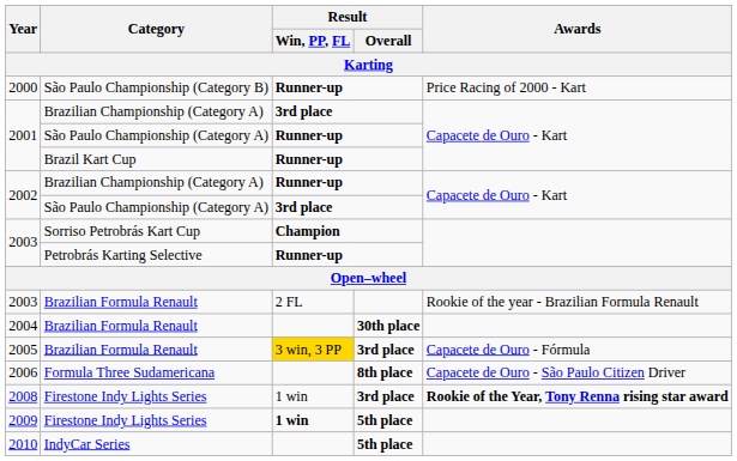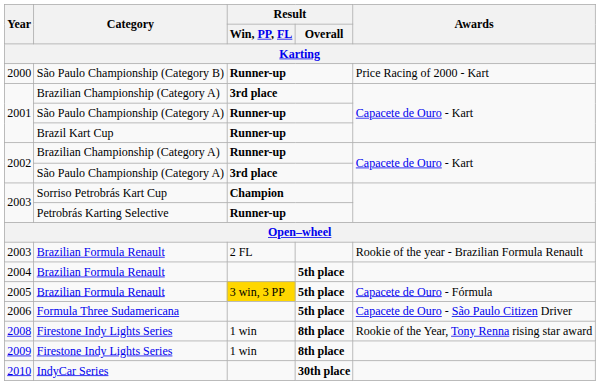2004 | Result / Overall: 30th place -> 5th place
2005 | Result / Overall: 3rd place -> 5th place
2006 | Result / Overall: 8th place -> 5th place
2008 | Result / Overall: 3rd place -> 8th place
2008 | Awards: bold -> normal
2009 | Result / Win, PP, FL: bold -> normal
2009 | Result / Overall: 5th place -> 8th place
2010 | Result / Overall: 5th place -> 30th place
